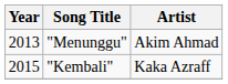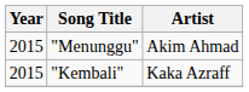"Menunggu" | Year: 2013 -> 2015
